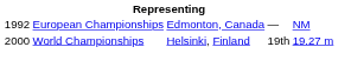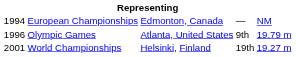European Championships | column 1: 1992 -> 1994
+ row: 1996 | Olympic Games | Atlanta, United States | 9th | 19.79 m
World Championships | column 1: 2000 -> 2001
